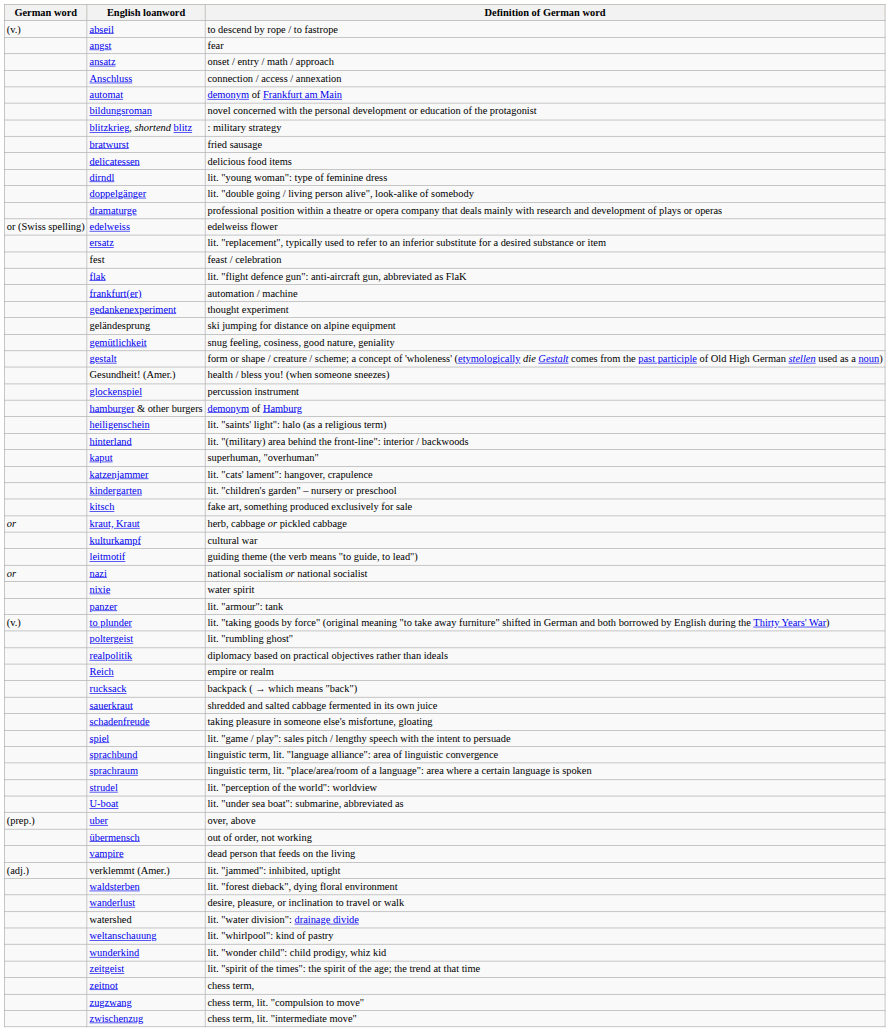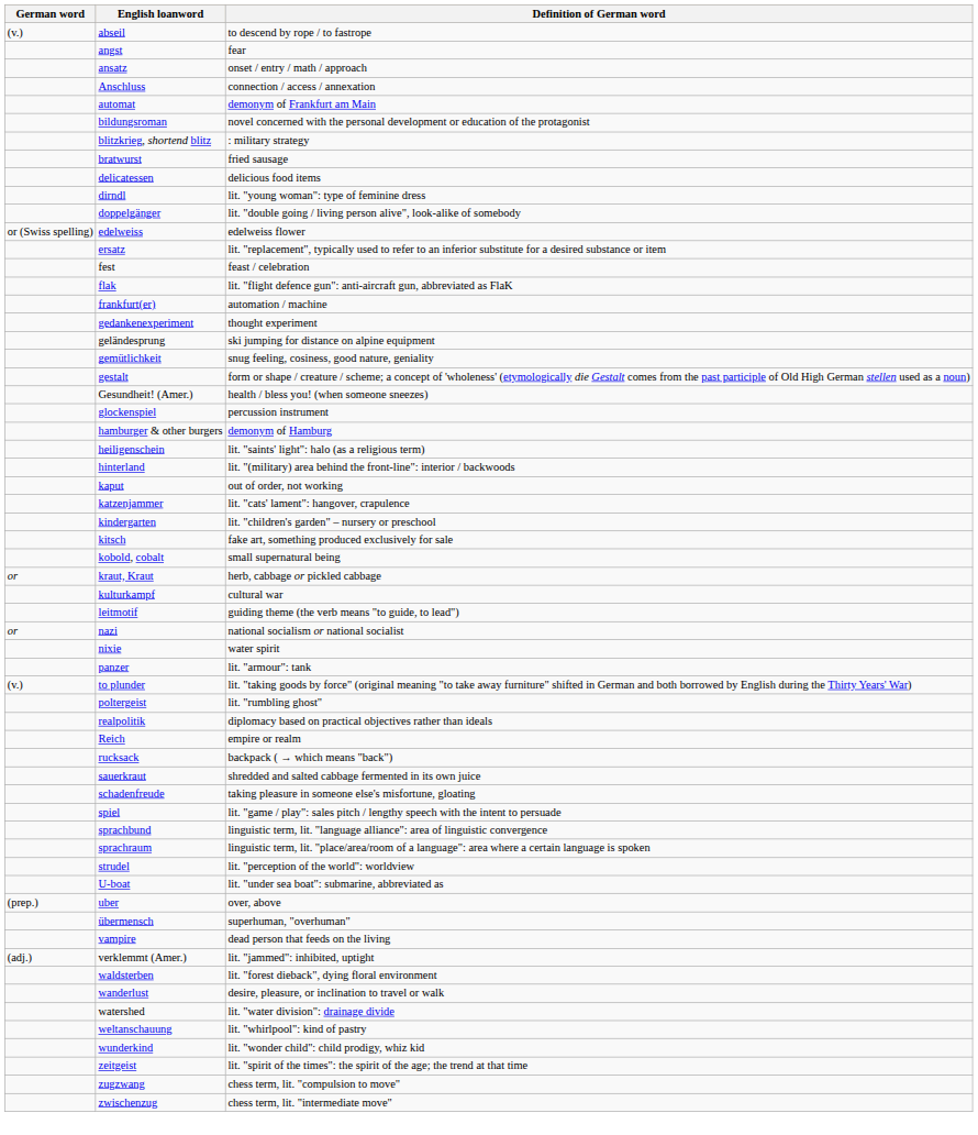- row: dramaturge | professional position within a theatre or opera company that deals mainly with research and development of plays or operas
kaput | Definition of German word: superhuman, "overhuman" -> out of order, not working
+ row: kobold, cobalt | small supernatural being
übermensch | Definition of German word: out of order, not working -> superhuman, "overhuman"
- row: zeitnot | chess term,
